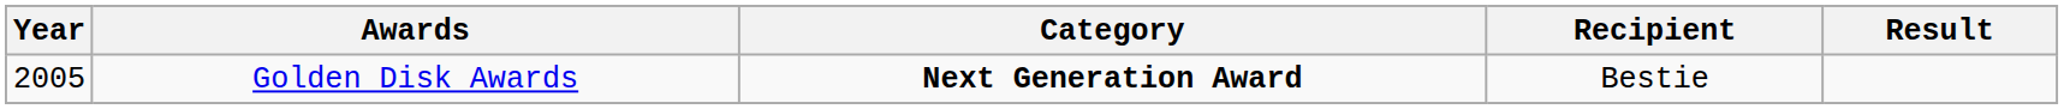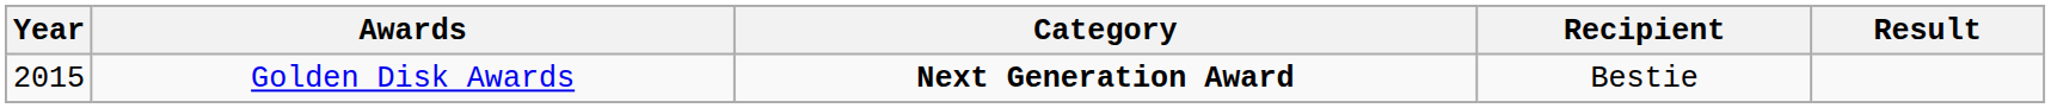Golden Disk Awards | Year: 2005 -> 2015
